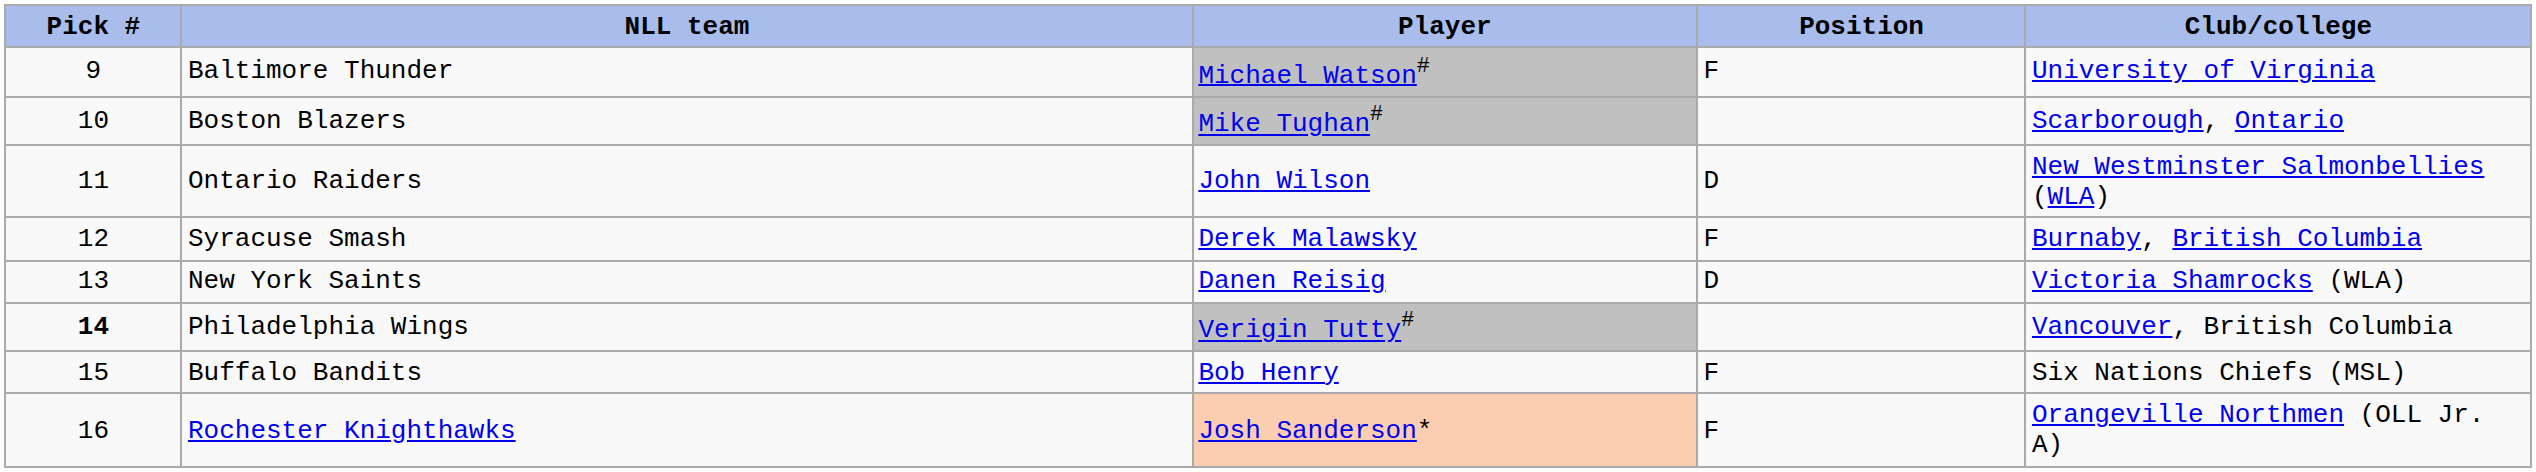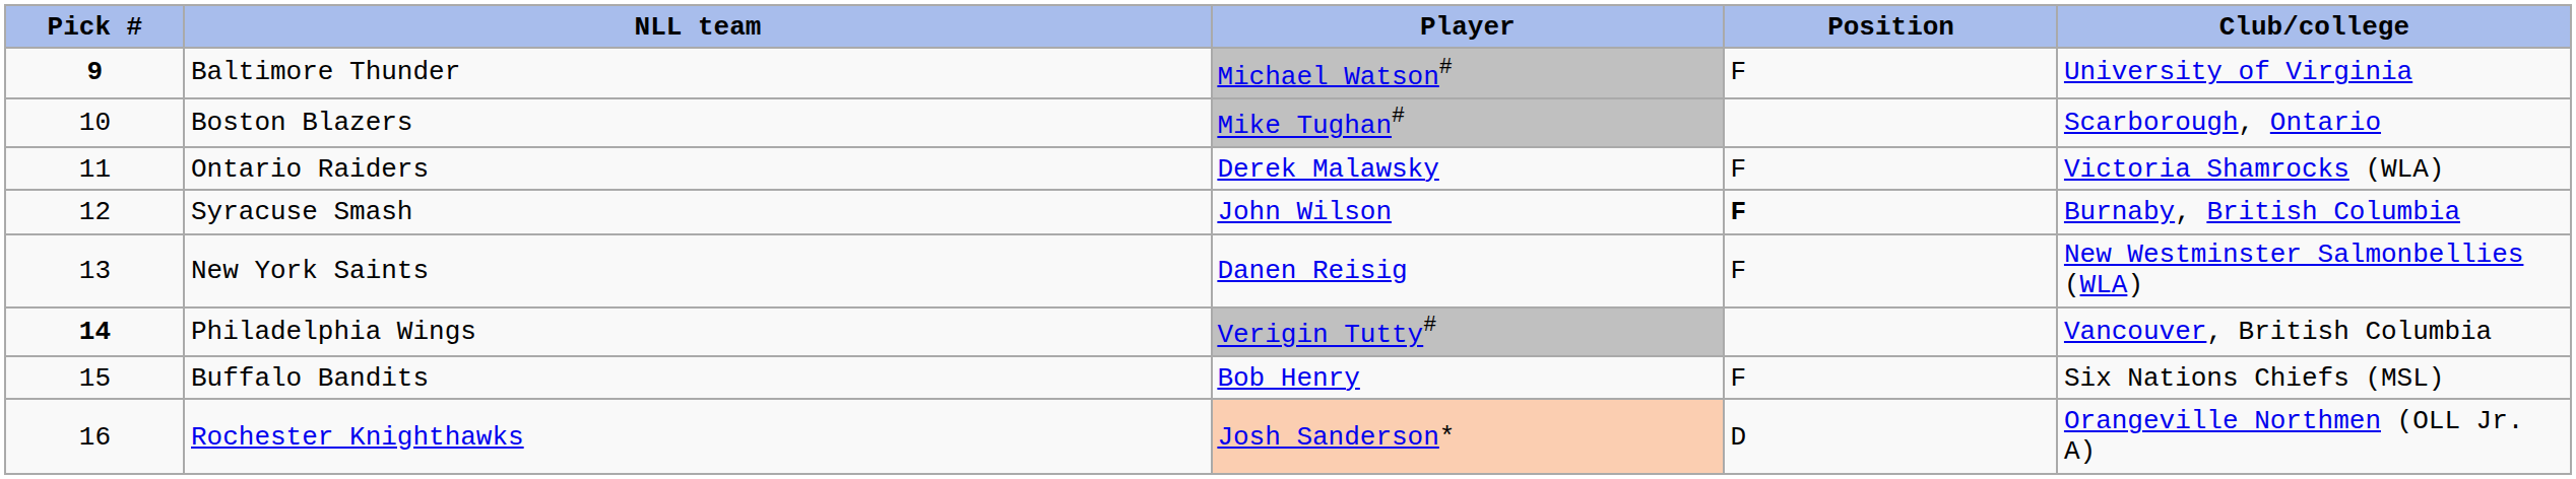Baltimore Thunder | Pick #: normal -> bold
Ontario Raiders | Player: John Wilson -> Derek Malawsky
Ontario Raiders | Position: D -> F
Ontario Raiders | Club/college: New Westminster Salmonbellies (WLA) -> Victoria Shamrocks (WLA)
Syracuse Smash | Player: Derek Malawsky -> John Wilson
Syracuse Smash | Position: normal -> bold
New York Saints | Position: D -> F
New York Saints | Club/college: Victoria Shamrocks (WLA) -> New Westminster Salmonbellies (WLA)
Rochester Knighthawks | Position: F -> D
